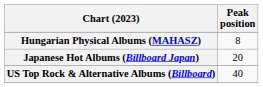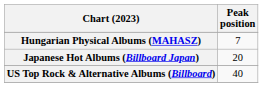Hungarian Physical Albums (MAHASZ) | Peak position: 8 -> 7
